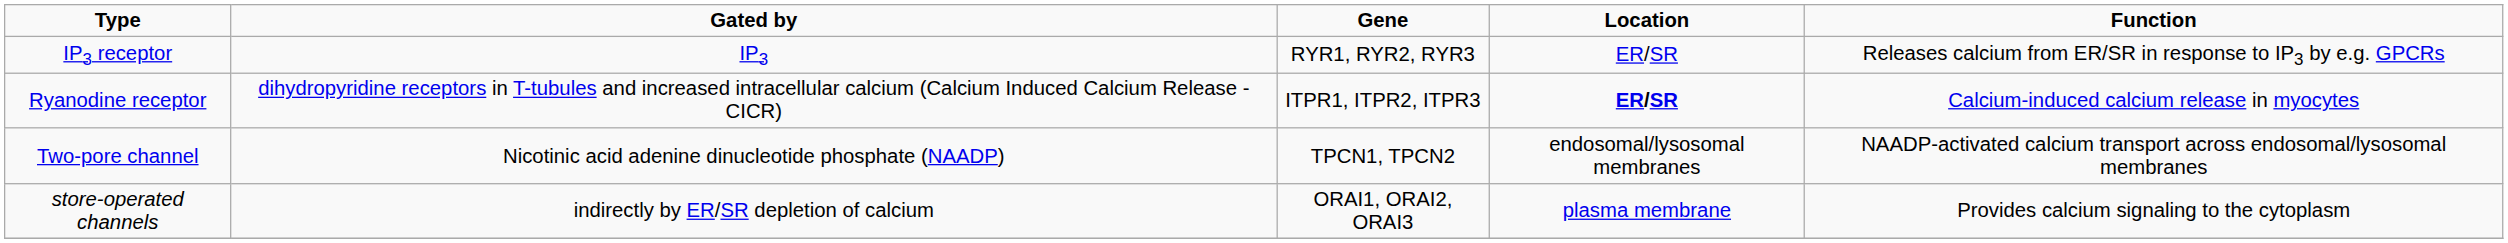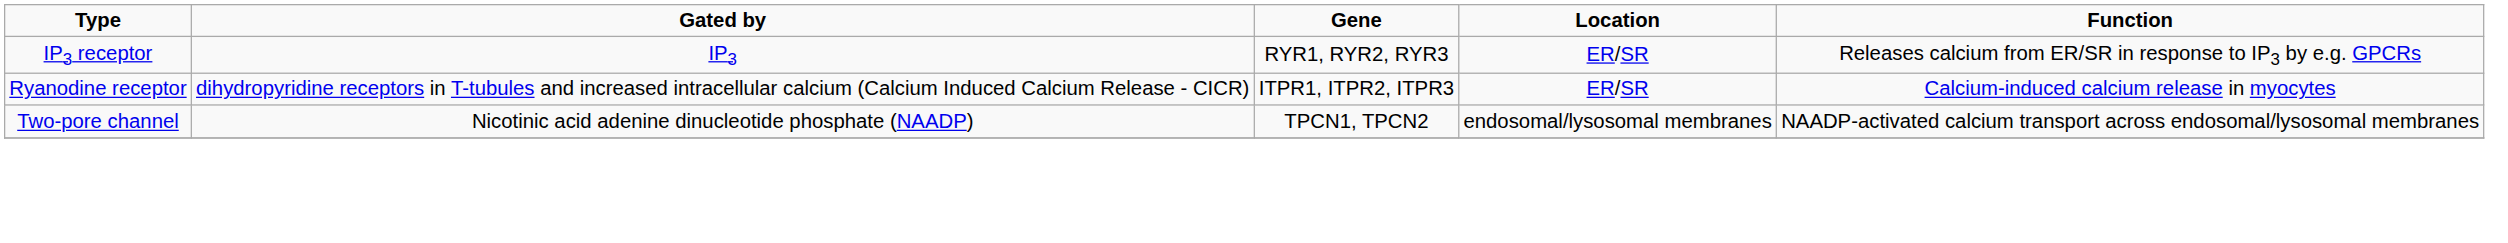Ryanodine receptor | Location: bold -> normal
- row: store-operated channels | indirectly by ER/SR depletion of calcium | ORAI1, ORAI2, ORAI3 | plasma membrane | Provides calcium signaling to the cytoplasm
